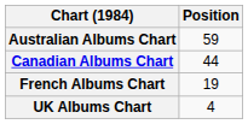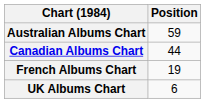UK Albums Chart | Position: 4 -> 6
